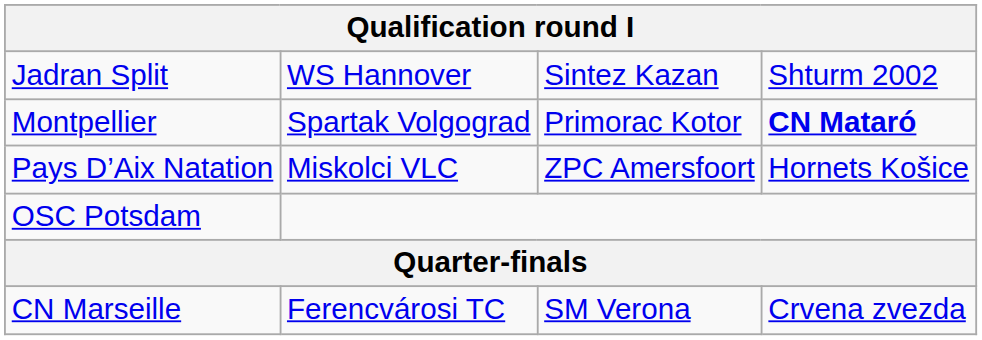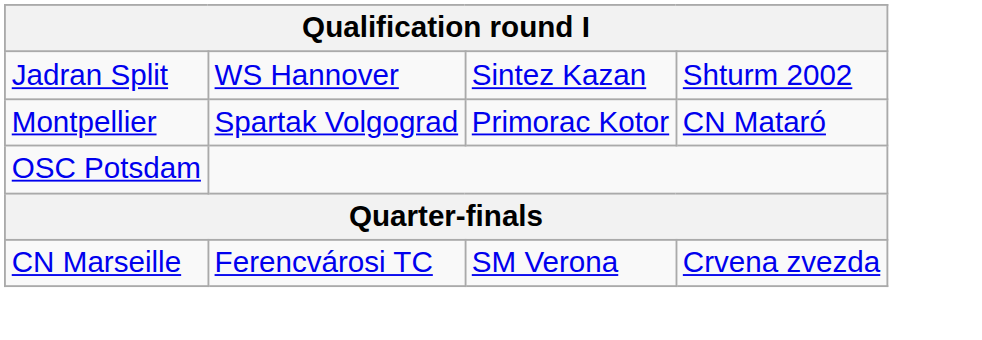Montpellier | column 4: bold -> normal
- row: Pays D’Aix Natation | Miskolci VLC | ZPC Amersfoort | Hornets Košice
